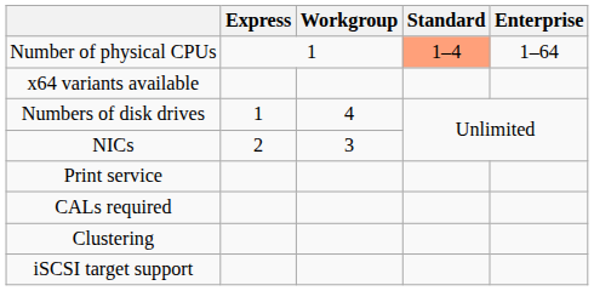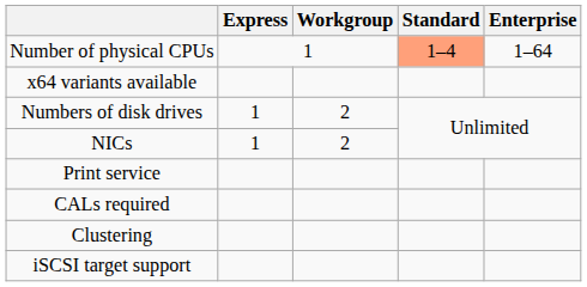Numbers of disk drives | Workgroup: 4 -> 2
NICs | Express: 2 -> 1
NICs | Workgroup: 3 -> 2
